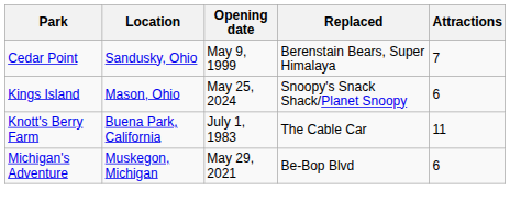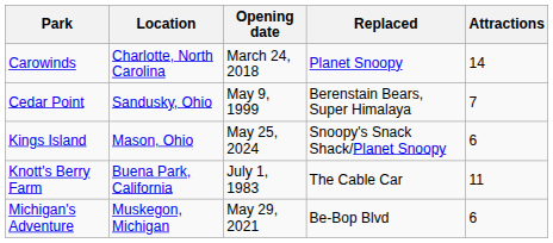+ row: Carowinds | Charlotte, North Carolina | March 24, 2018 | Planet Snoopy | 14
